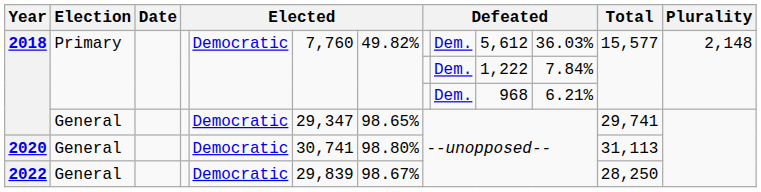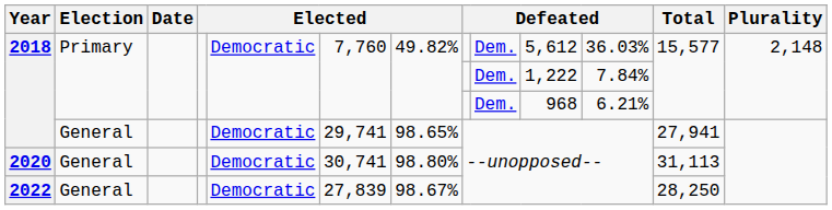2018 / General | column 6: 29,347 -> 29,741
2018 / General | Total: 29,741 -> 27,941
2022 | column 6: 29,839 -> 27,839
